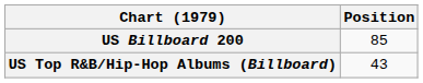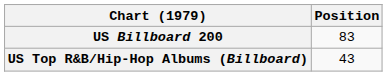US Billboard 200 | Position: 85 -> 83
